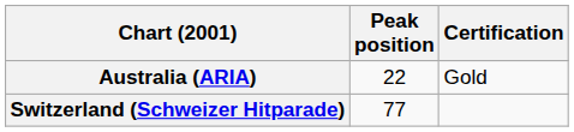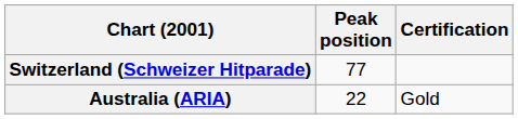rows swapped: Australia (ARIA) <-> Switzerland (Schweizer Hitparade)
